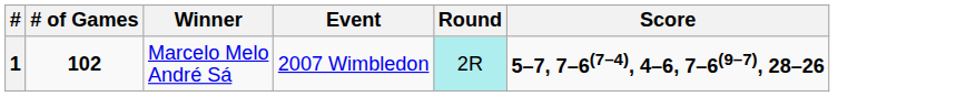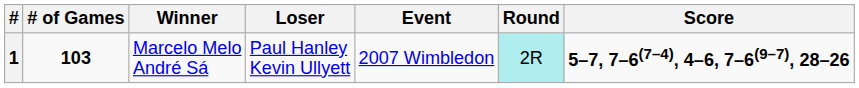+ column: Loser | Paul Hanley Kevin Ullyett
1 | # of Games: 102 -> 103
